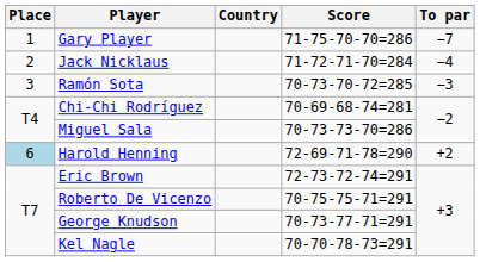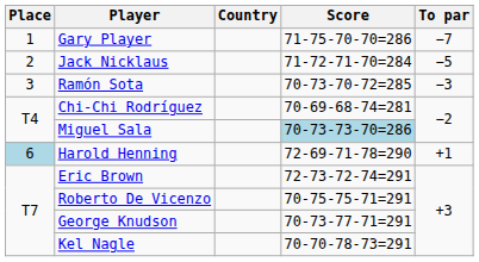Jack Nicklaus | To par: −4 -> −5
Miguel Sala | Score: no background -> lightblue background
Harold Henning | To par: +2 -> +1
